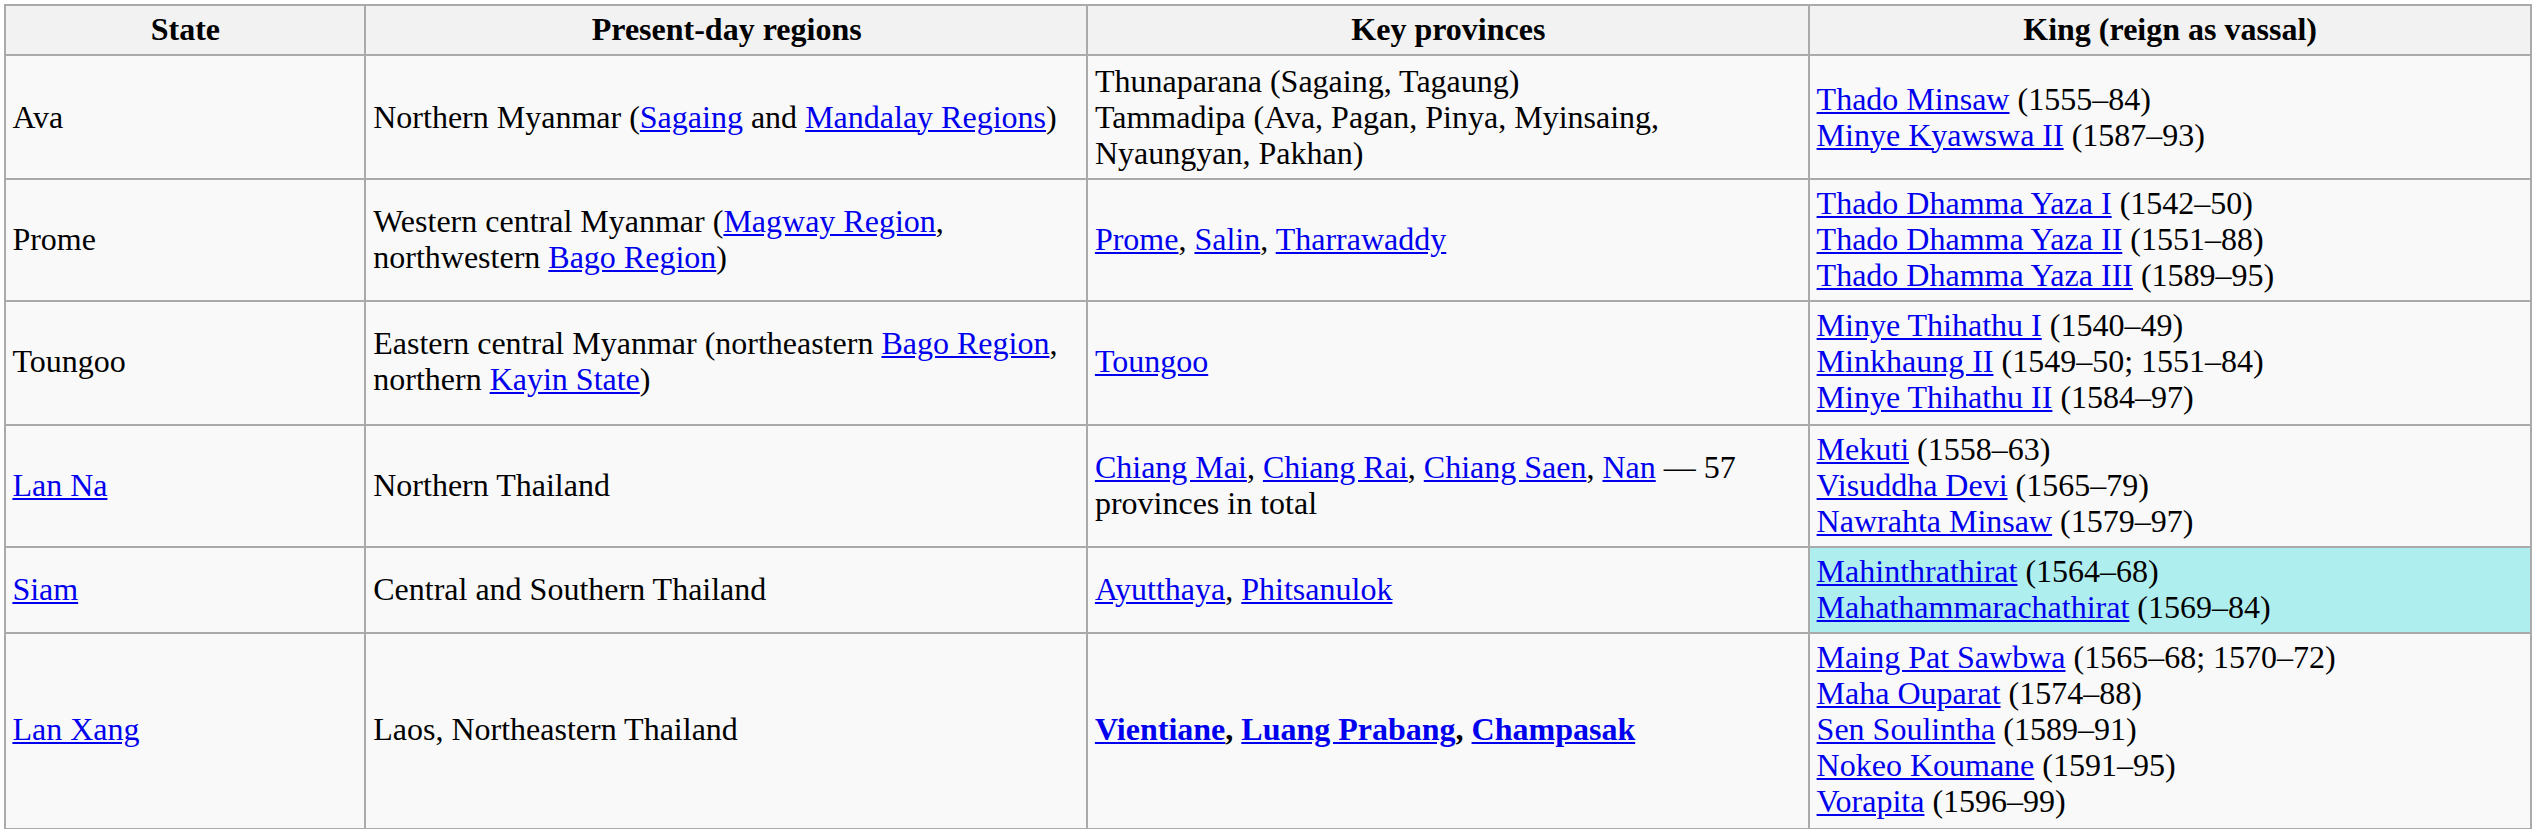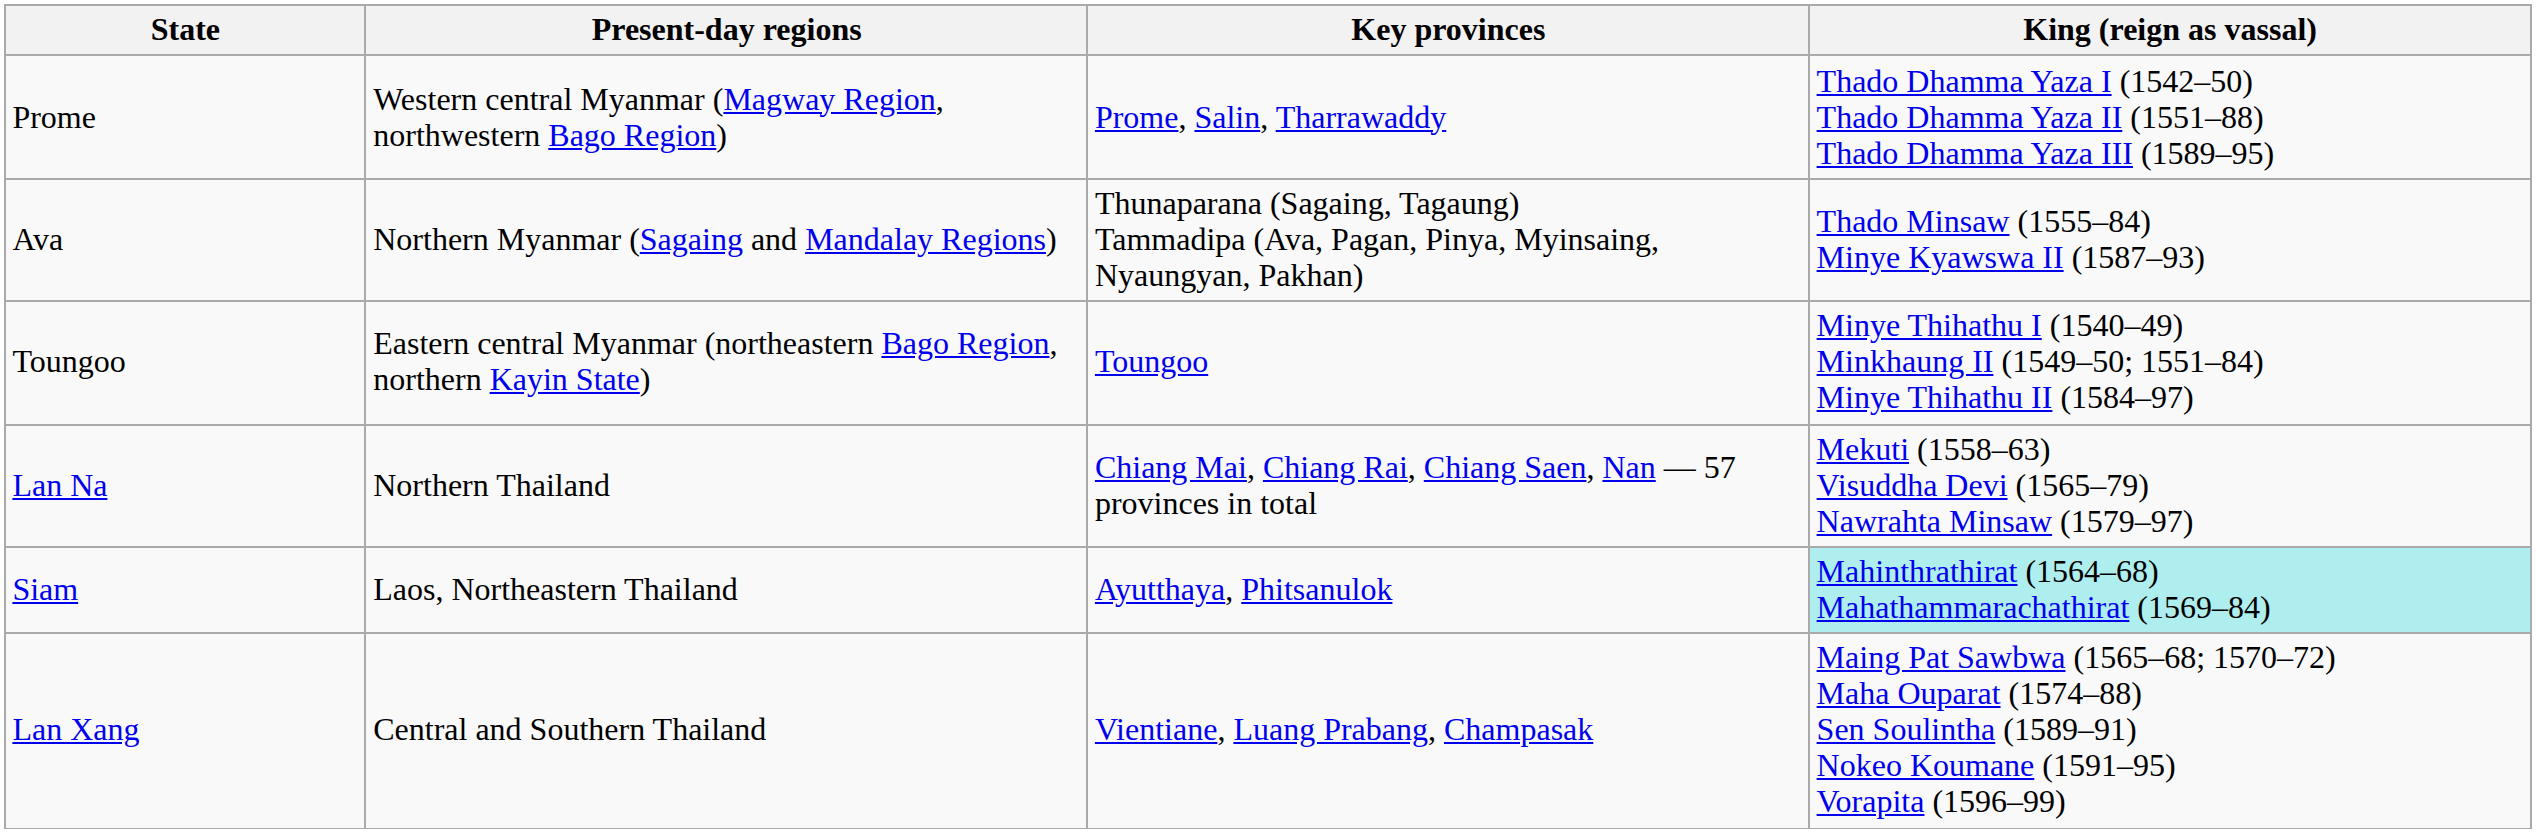rows swapped: Ava <-> Prome
Siam | Present-day regions: Central and Southern Thailand -> Laos, Northeastern Thailand
Lan Xang | Present-day regions: Laos, Northeastern Thailand -> Central and Southern Thailand
Lan Xang | Key provinces: bold -> normal
